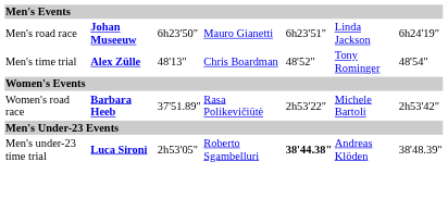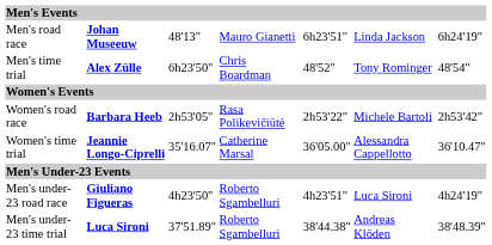Men's road race | column 3: 6h23'50" -> 48'13"
Men's time trial | column 3: 48'13" -> 6h23'50"
Women's road race | column 3: 37'51.89" -> 2h53'05"
+ row: Women's time trial | Jeannie Longo-Ciprelli | 35'16.07" | Catherine Marsal | 36'05.00" | Alessandra Cappellotto | 36'10.47"
+ row: Men's under-23 road race | Giuliano Figueras | 4h23'50" | Roberto Sgambelluri | 4h23'51" | Luca Sironi | 4h24'19"
Men's under-23 time trial | column 3: 2h53'05" -> 37'51.89"
Men's under-23 time trial | column 5: bold -> normal
